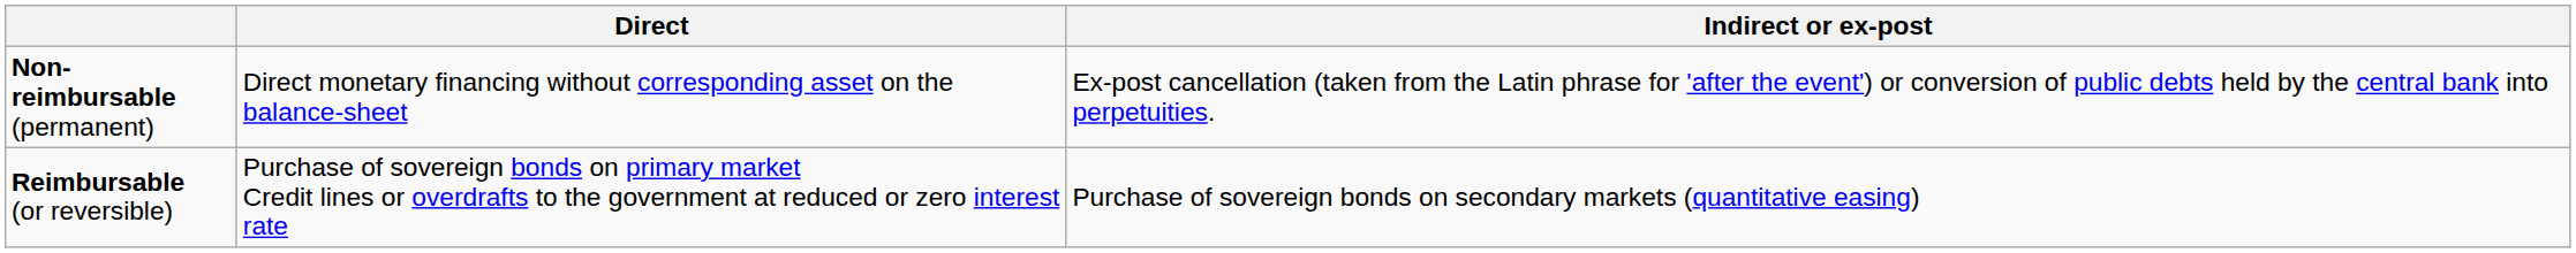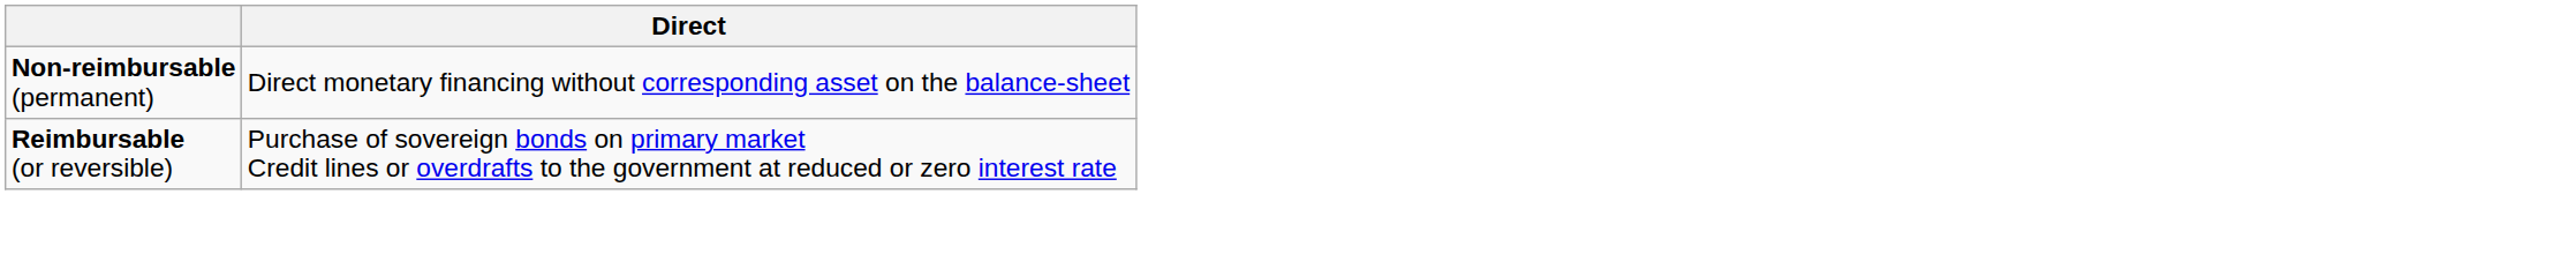- column: Indirect or ex-post | Ex-post cancellation (taken from the Latin phrase for 'after the event') or conversion of public debts held by the central bank into perpetuities. | Purchase of sovereign bonds on secondary markets (quantitative easing)
